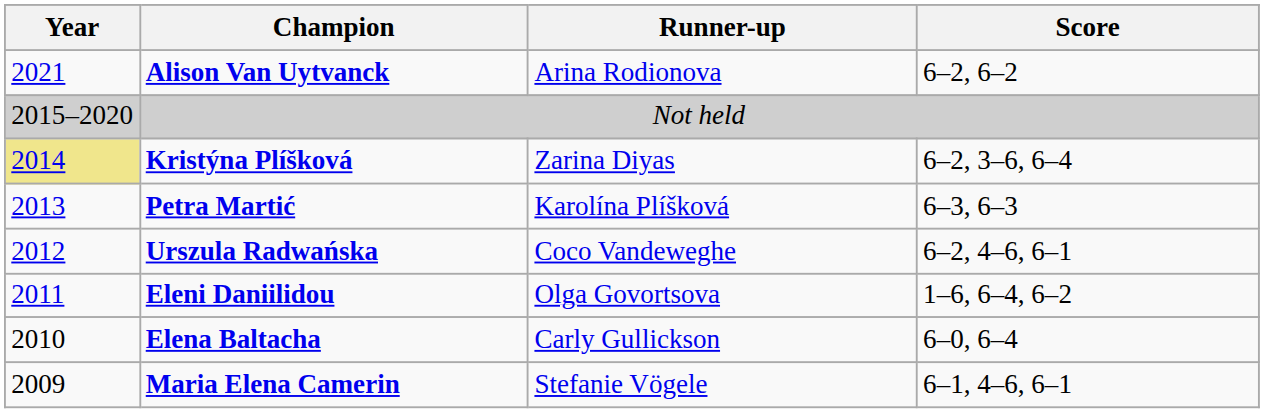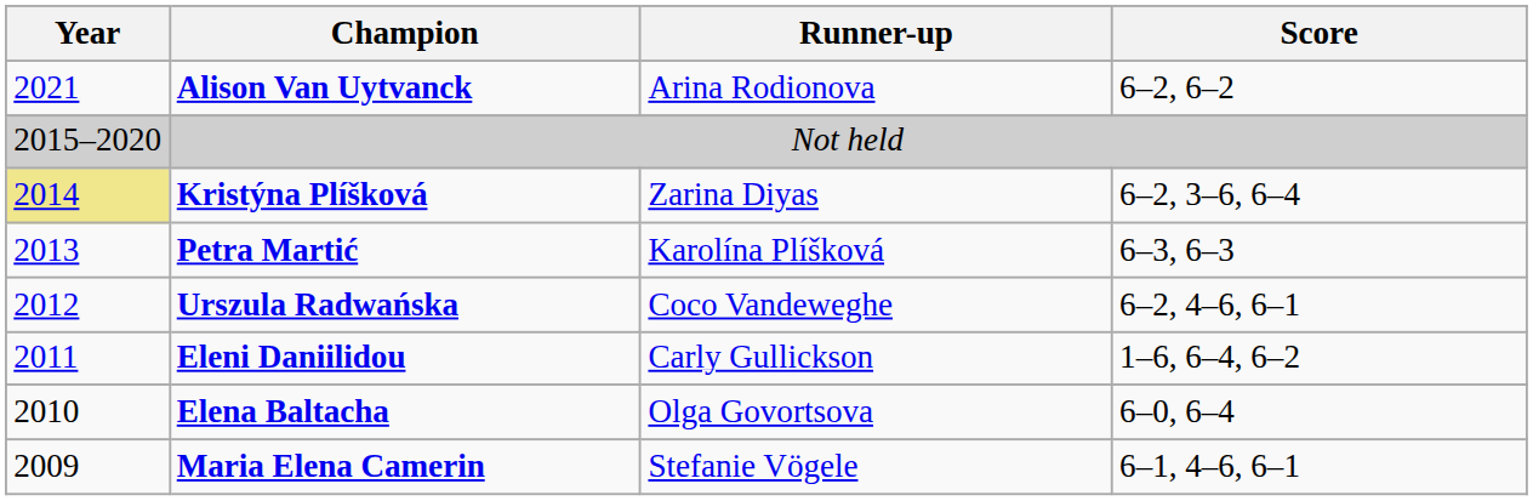Eleni Daniilidou | Runner-up: Olga Govortsova -> Carly Gullickson
Elena Baltacha | Runner-up: Carly Gullickson -> Olga Govortsova
